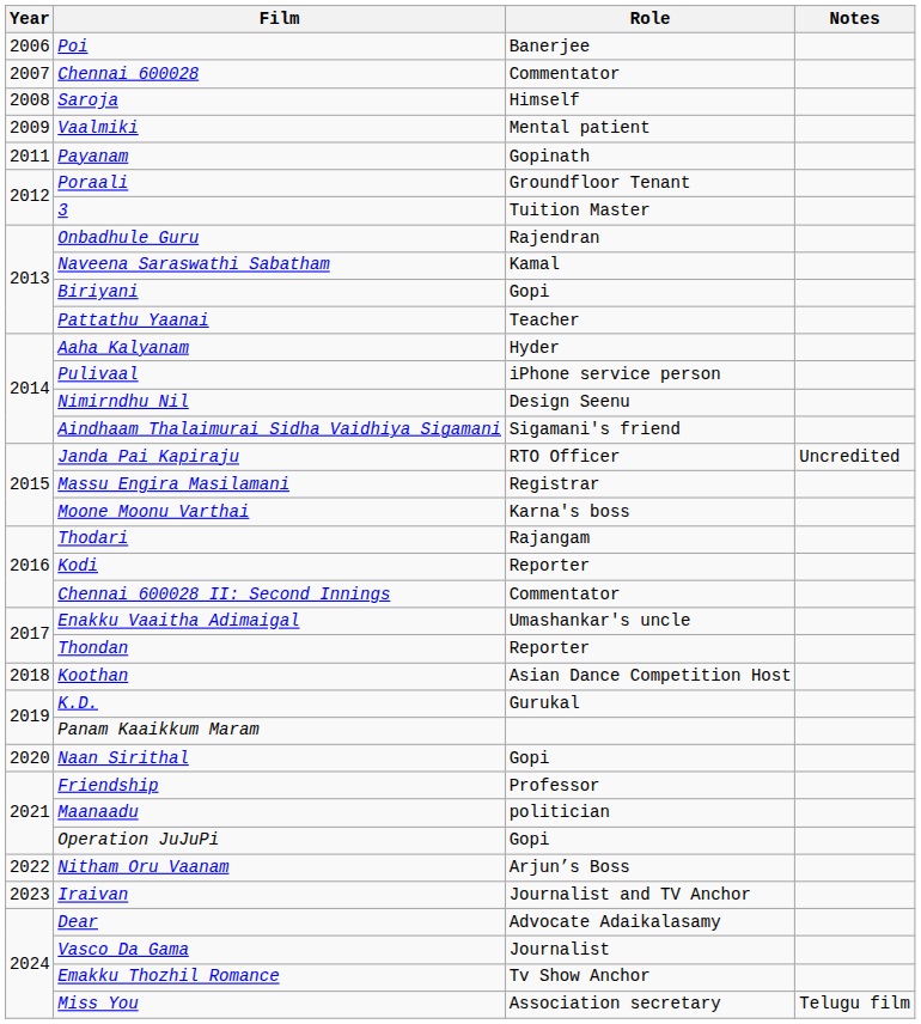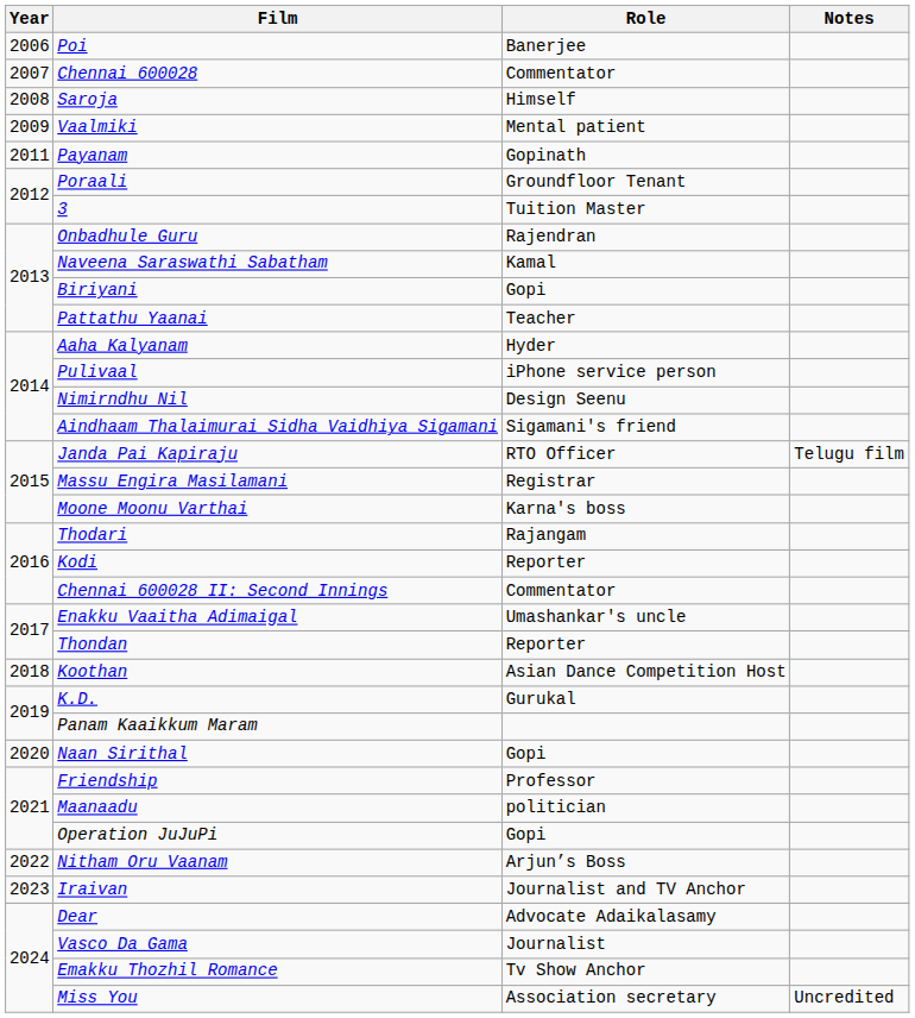Janda Pai Kapiraju | Notes: Uncredited -> Telugu film
Miss You | Notes: Telugu film -> Uncredited
